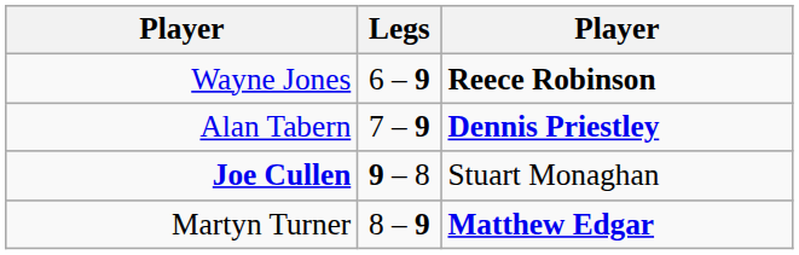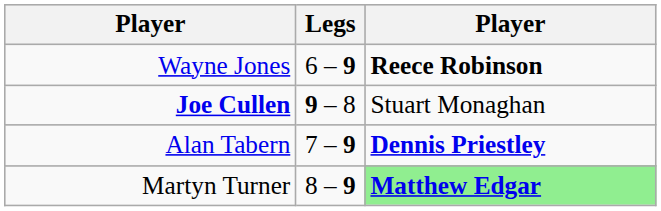rows swapped: Joe Cullen <-> Alan Tabern
Martyn Turner | column 3: no background -> lightgreen background
